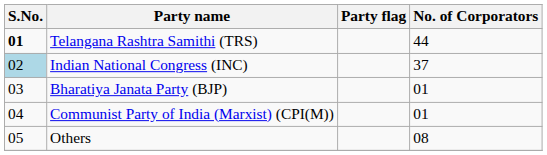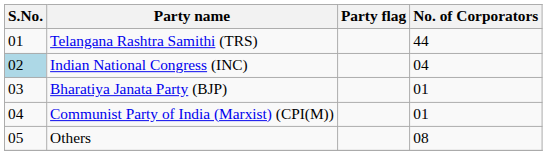Telangana Rashtra Samithi (TRS) | S.No.: bold -> normal
Indian National Congress (INC) | No. of Corporators: 37 -> 04
